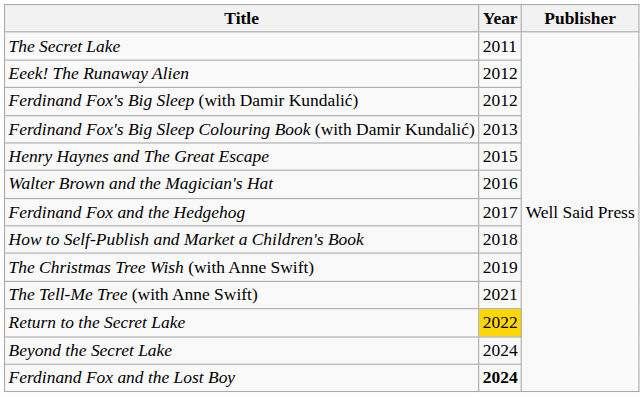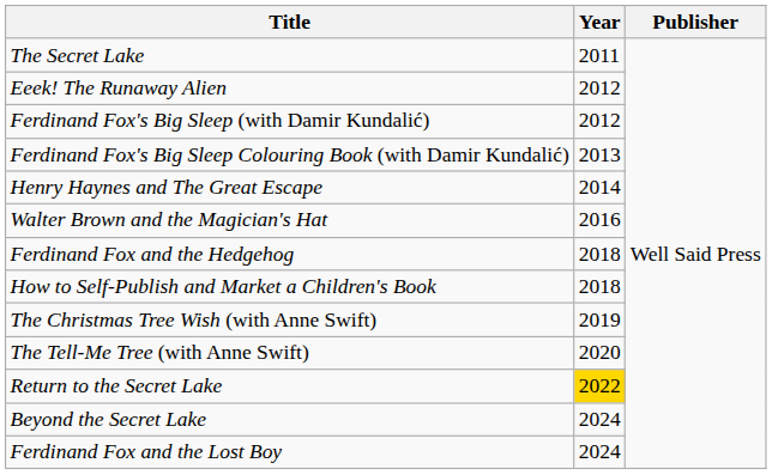Henry Haynes and The Great Escape | Year: 2015 -> 2014
Ferdinand Fox and the Hedgehog | Year: 2017 -> 2018
The Tell-Me Tree (with Anne Swift) | Year: 2021 -> 2020
Ferdinand Fox and the Lost Boy | Year: bold -> normal
